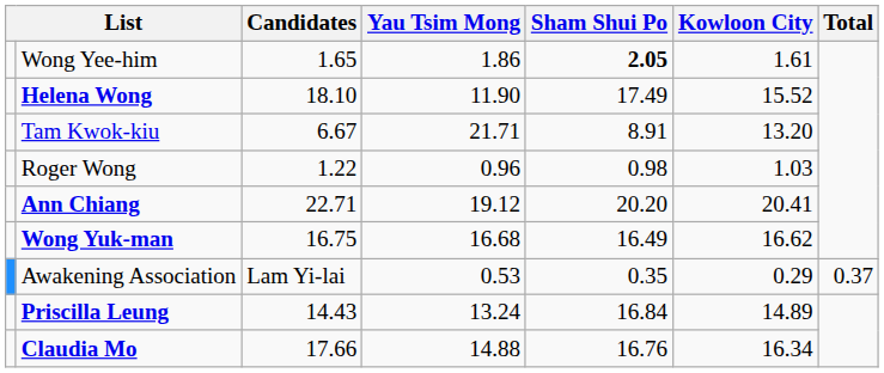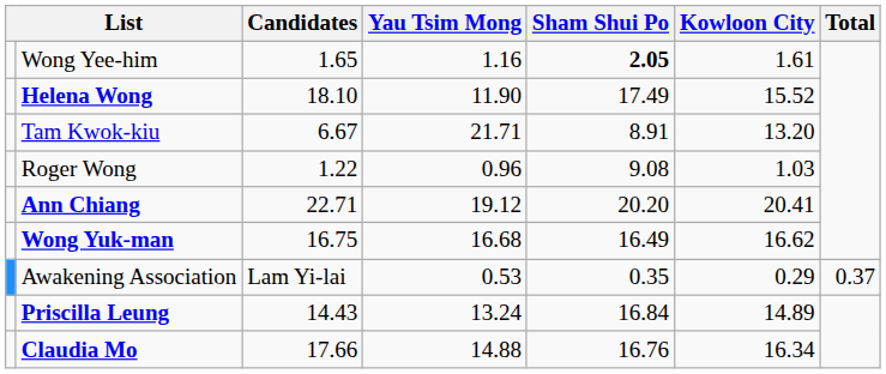Wong Yee-him | Yau Tsim Mong: 1.86 -> 1.16
Roger Wong | Sham Shui Po: 0.98 -> 9.08
